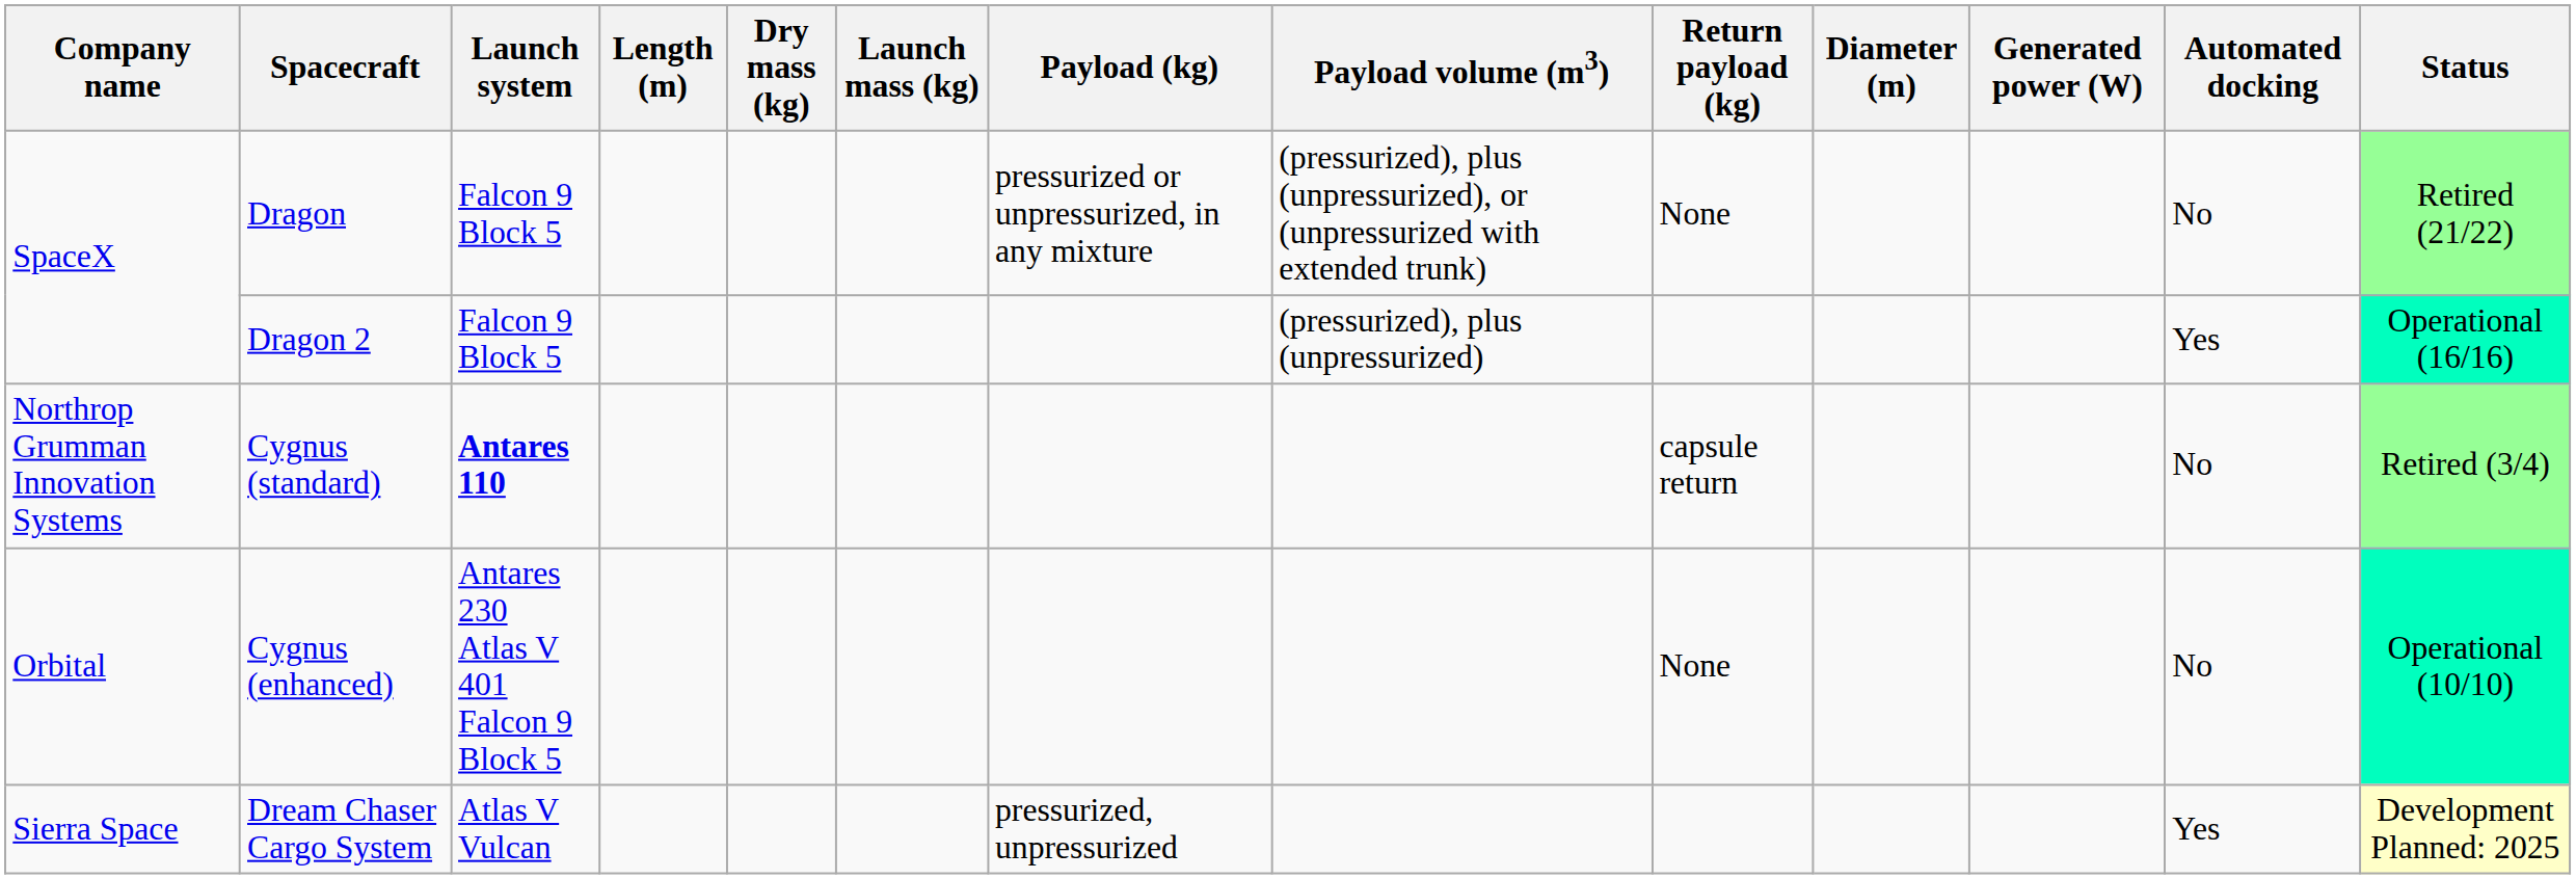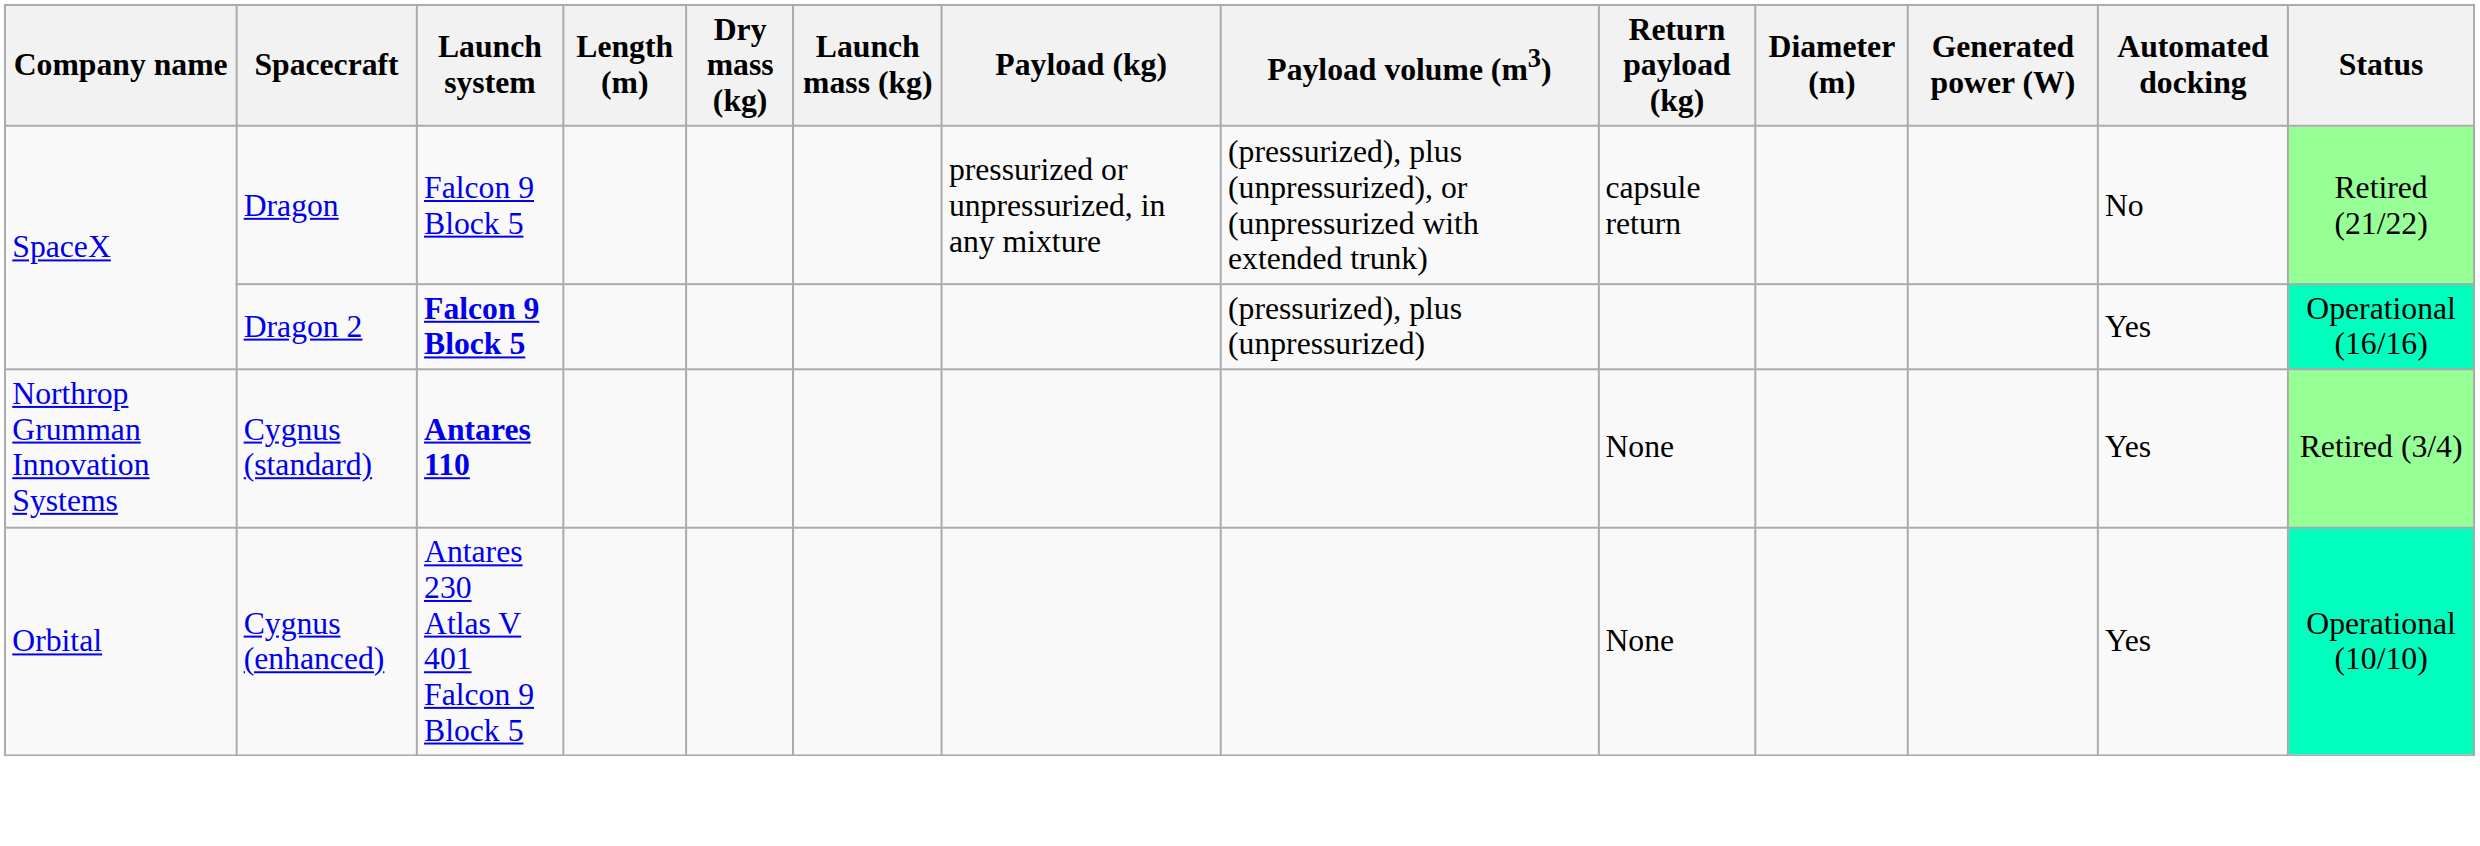Dragon | Return payload (kg): None -> capsule return
Dragon 2 | Launch system: normal -> bold
Cygnus (standard) | Return payload (kg): capsule return -> None
Cygnus (standard) | Automated docking: No -> Yes
Cygnus (enhanced) | Automated docking: No -> Yes
- row: Sierra Space | Dream Chaser Cargo System | Atlas V Vulcan | pressurized, unpressurized | Yes | Development Planned: 2025
